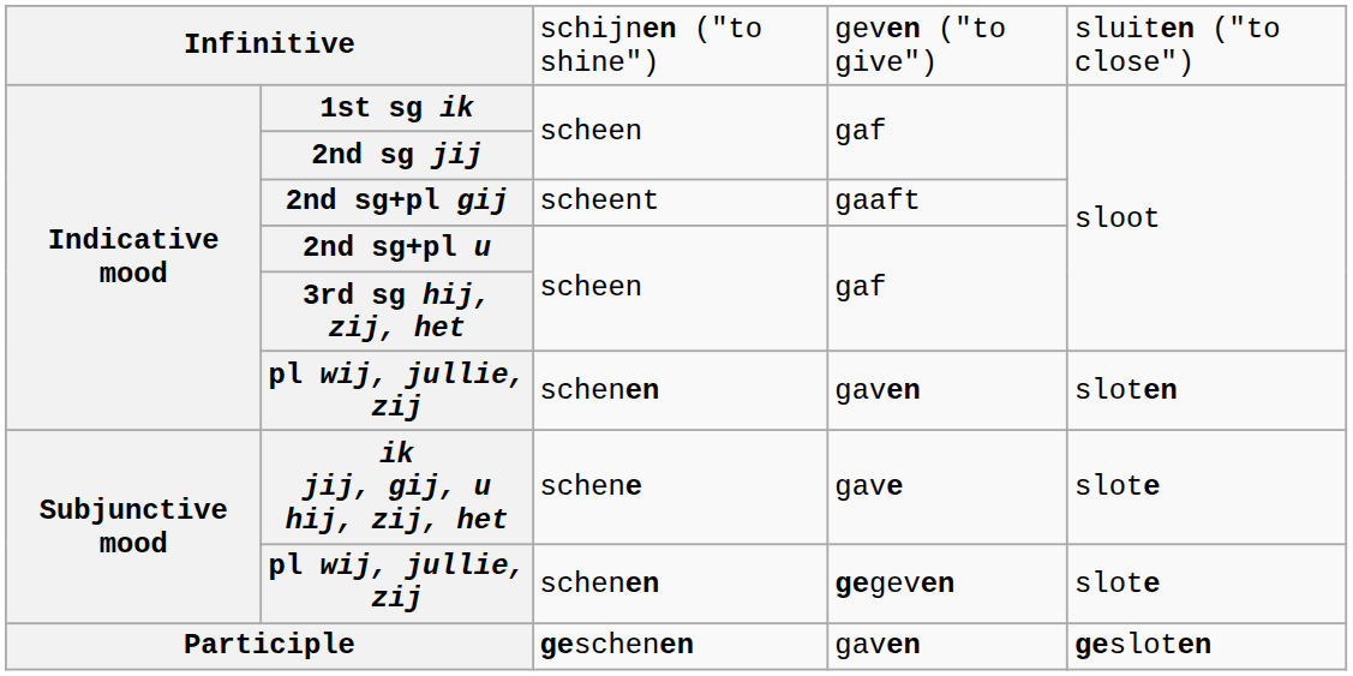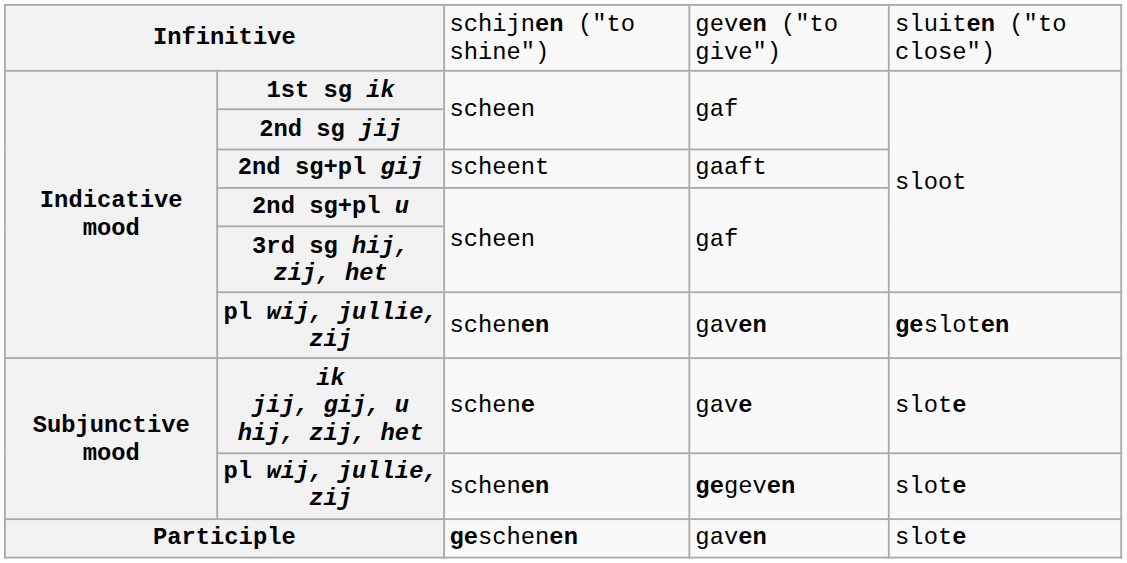Indicative mood / pl wij, jullie, zij | column 5: sloten -> gesloten
Participle | column 5: gesloten -> slote
